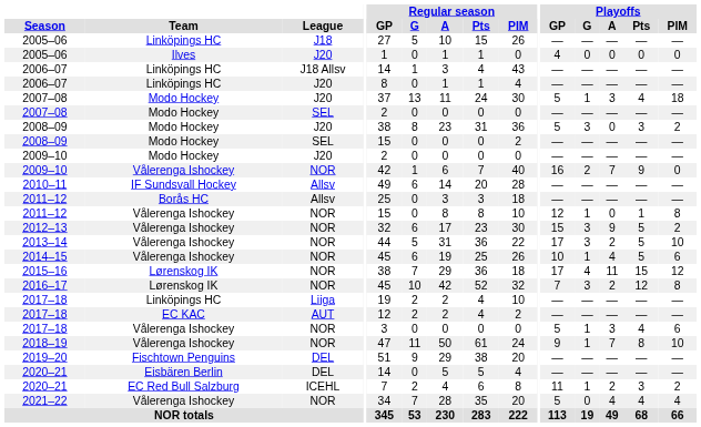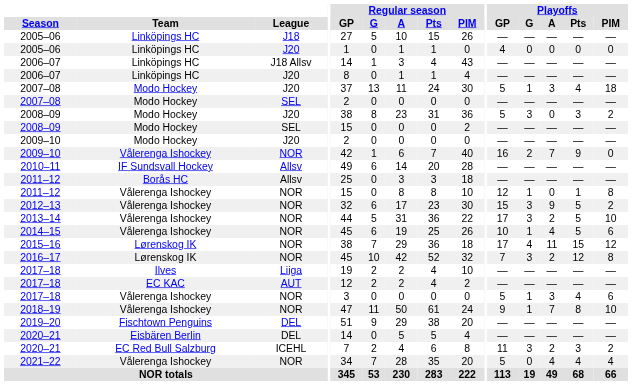2005–06 / J20 | Team: Ilves -> Linköpings HC
2017–18 / Liiga | Team: Linköpings HC -> Ilves
2020–21 / ICEHL | Playoffs / G: 1 -> 3
